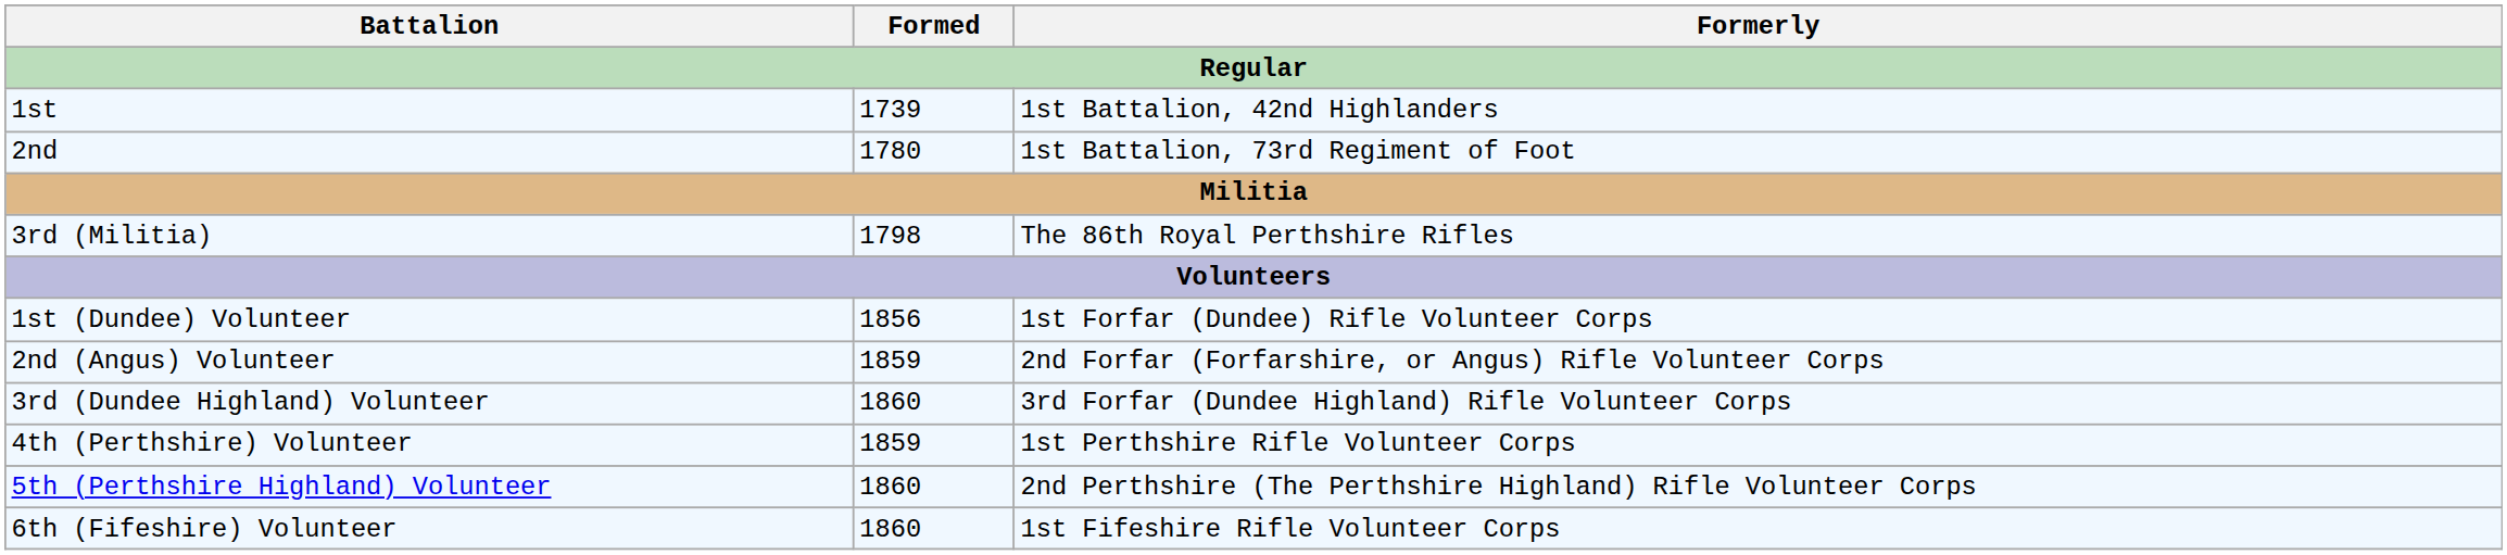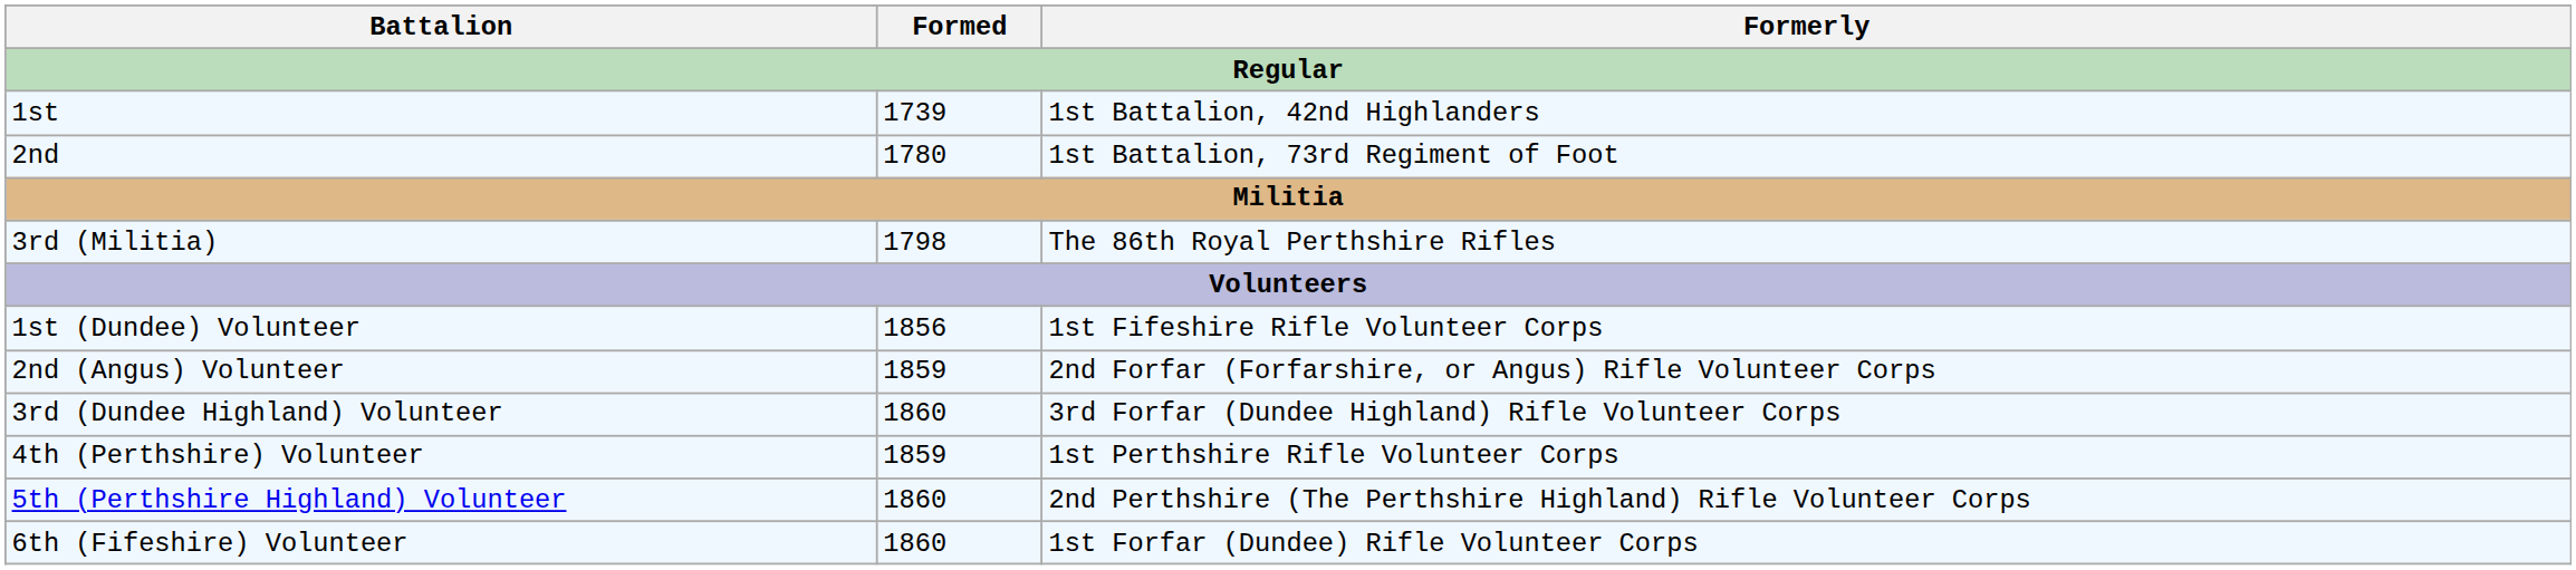1st (Dundee) Volunteer | Formerly: 1st Forfar (Dundee) Rifle Volunteer Corps -> 1st Fifeshire Rifle Volunteer Corps
6th (Fifeshire) Volunteer | Formerly: 1st Fifeshire Rifle Volunteer Corps -> 1st Forfar (Dundee) Rifle Volunteer Corps
